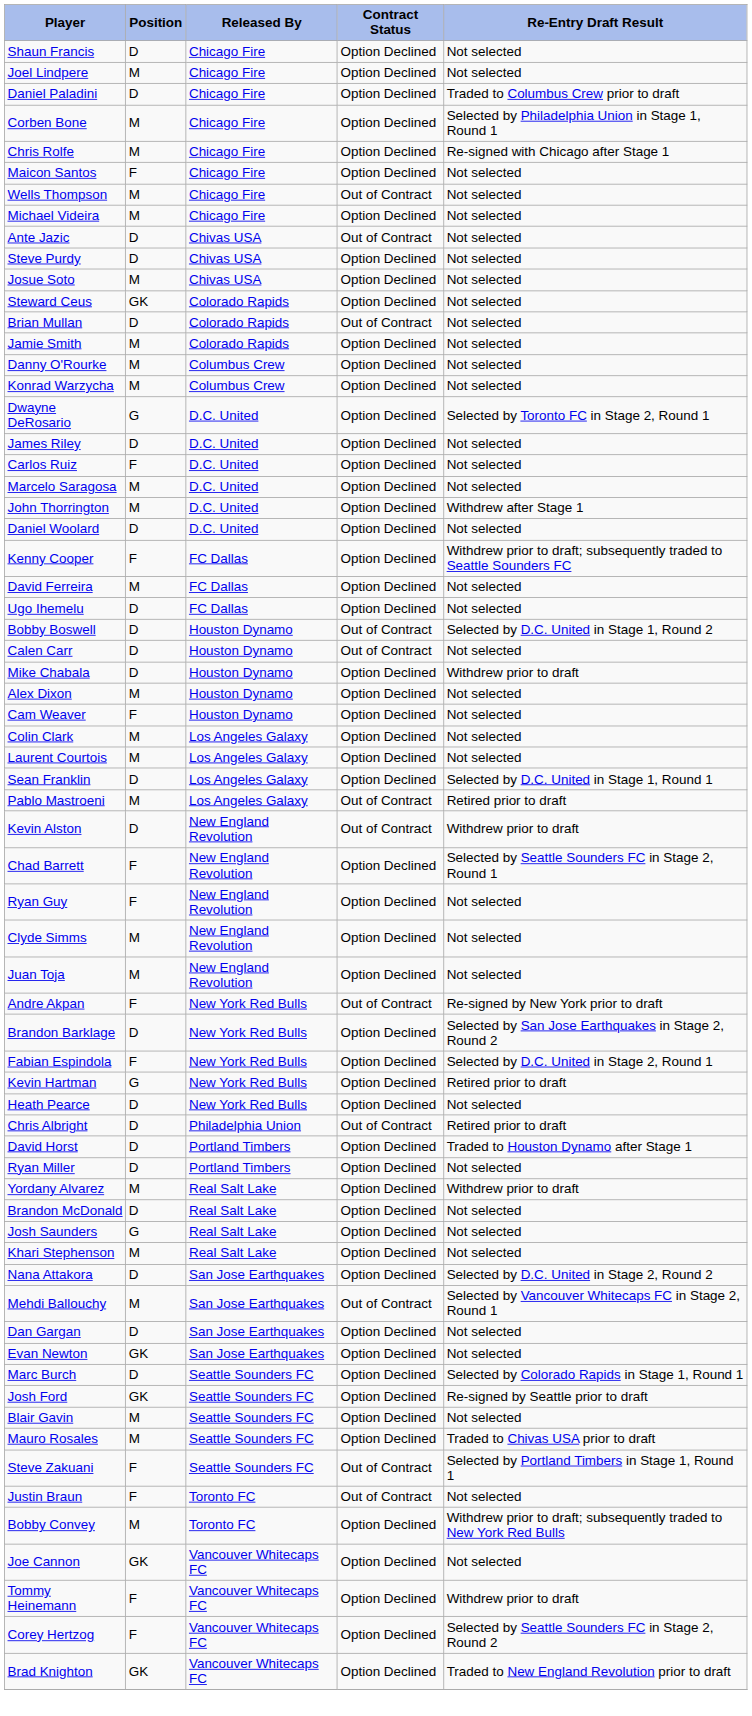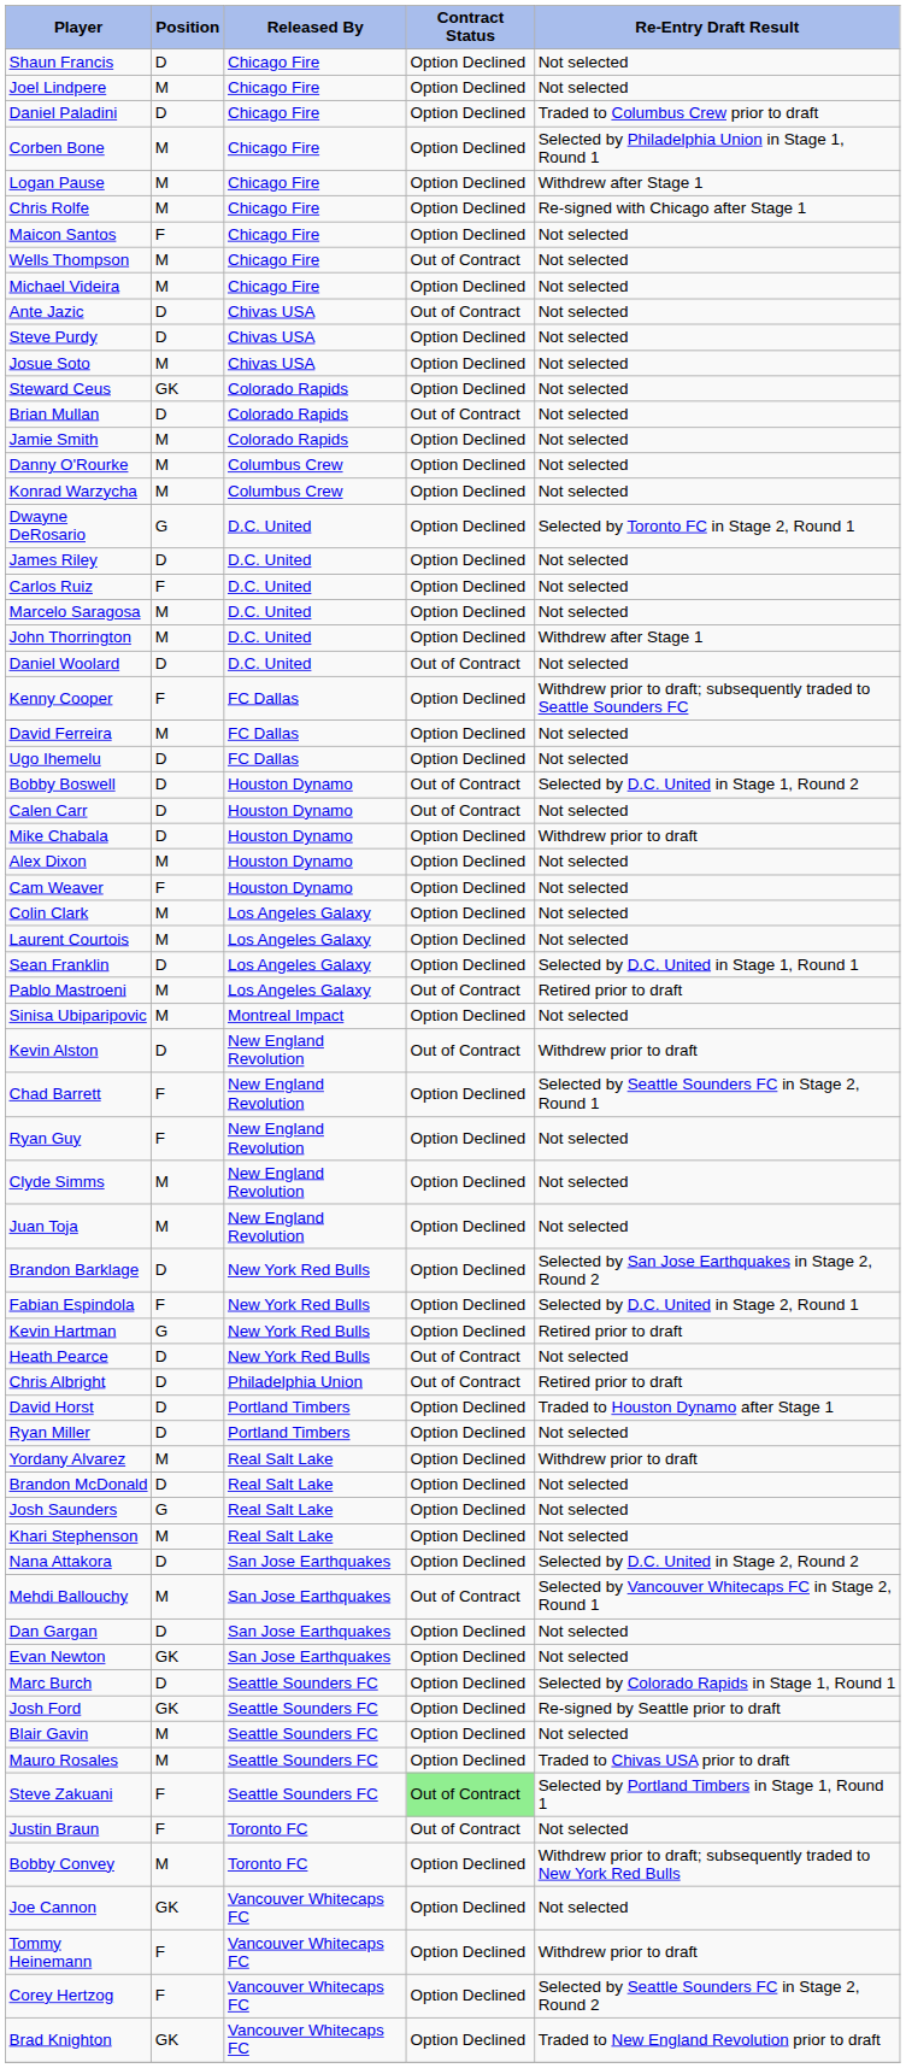+ row: Logan Pause | M | Chicago Fire | Option Declined | Withdrew after Stage 1
Daniel Woolard | Contract Status: Option Declined -> Out of Contract
+ row: Sinisa Ubiparipovic | M | Montreal Impact | Option Declined | Not selected
- row: Andre Akpan | F | New York Red Bulls | Out of Contract | Re-signed by New York prior to draft
Heath Pearce | Contract Status: Option Declined -> Out of Contract
Steve Zakuani | Contract Status: no background -> lightgreen background
